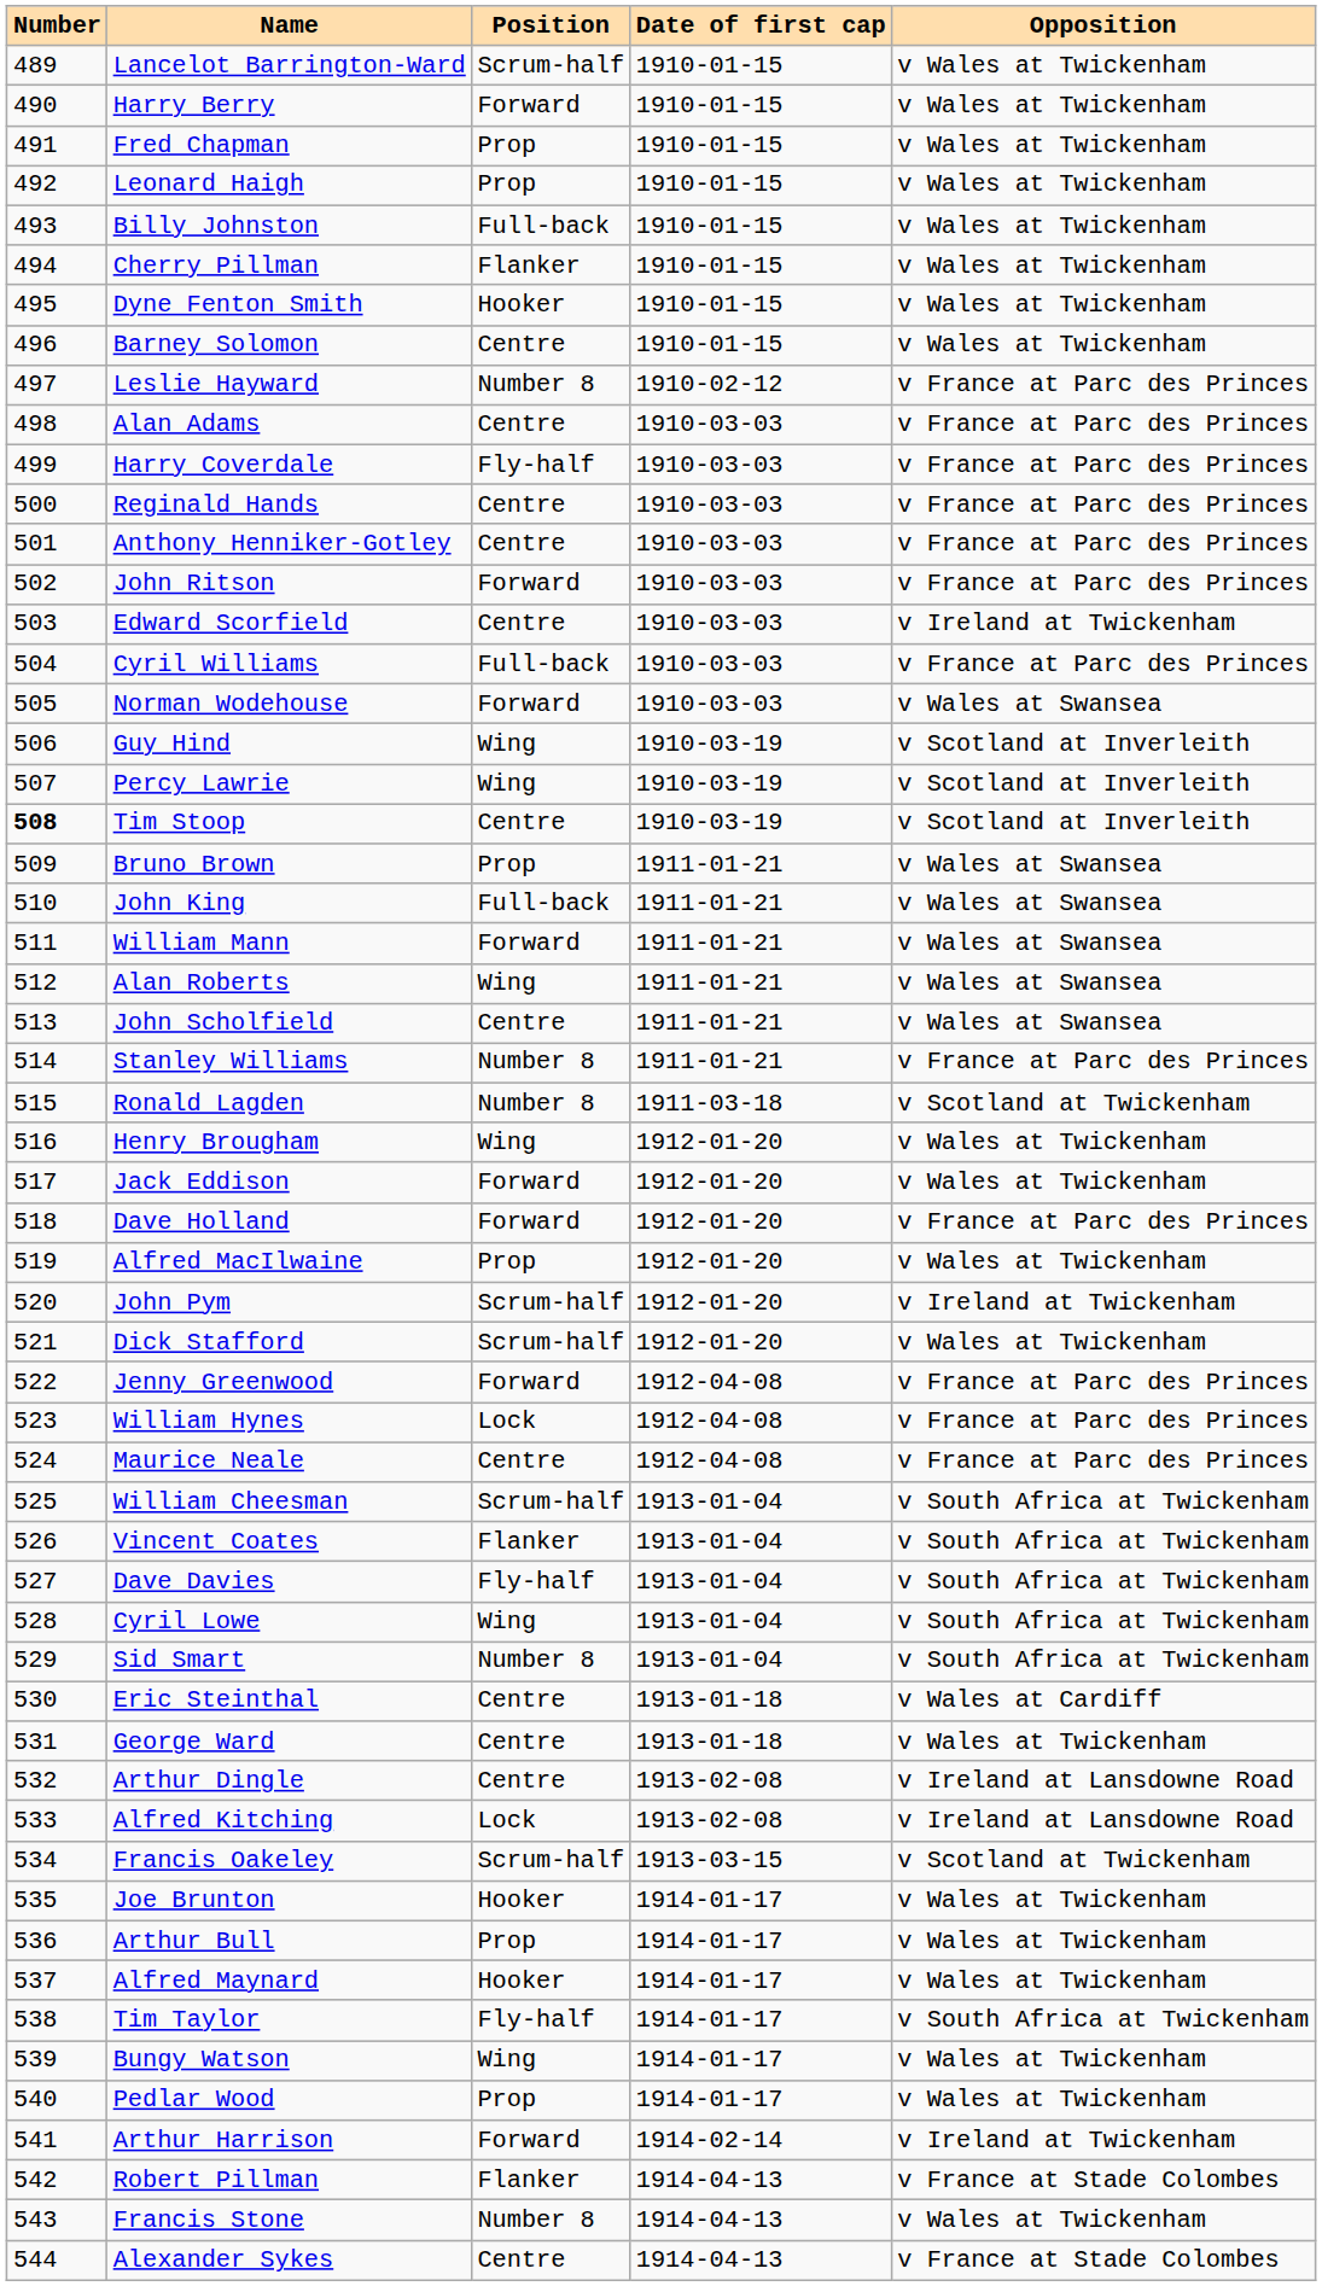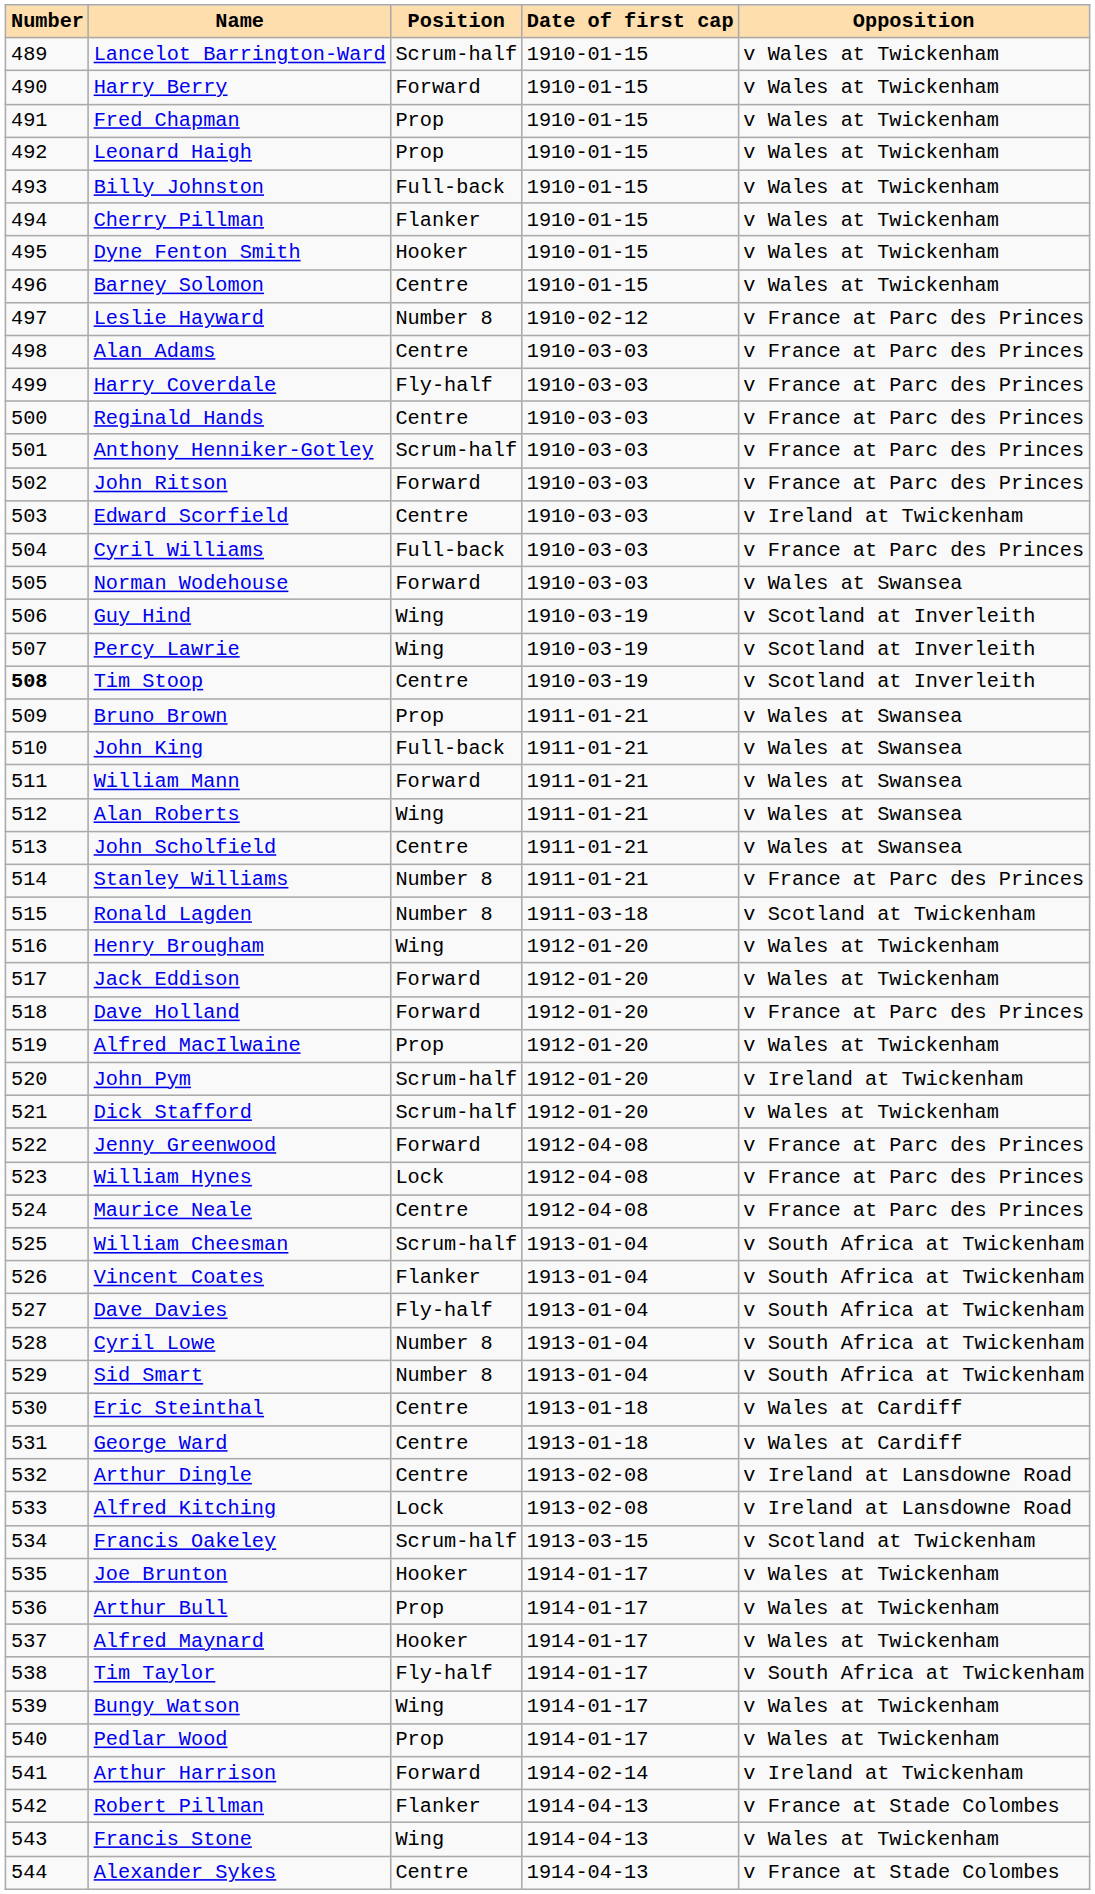Anthony Henniker-Gotley | Position: Centre -> Scrum-half
Cyril Lowe | Position: Wing -> Number 8
George Ward | Opposition: v Wales at Twickenham -> v Wales at Cardiff
Francis Stone | Position: Number 8 -> Wing
